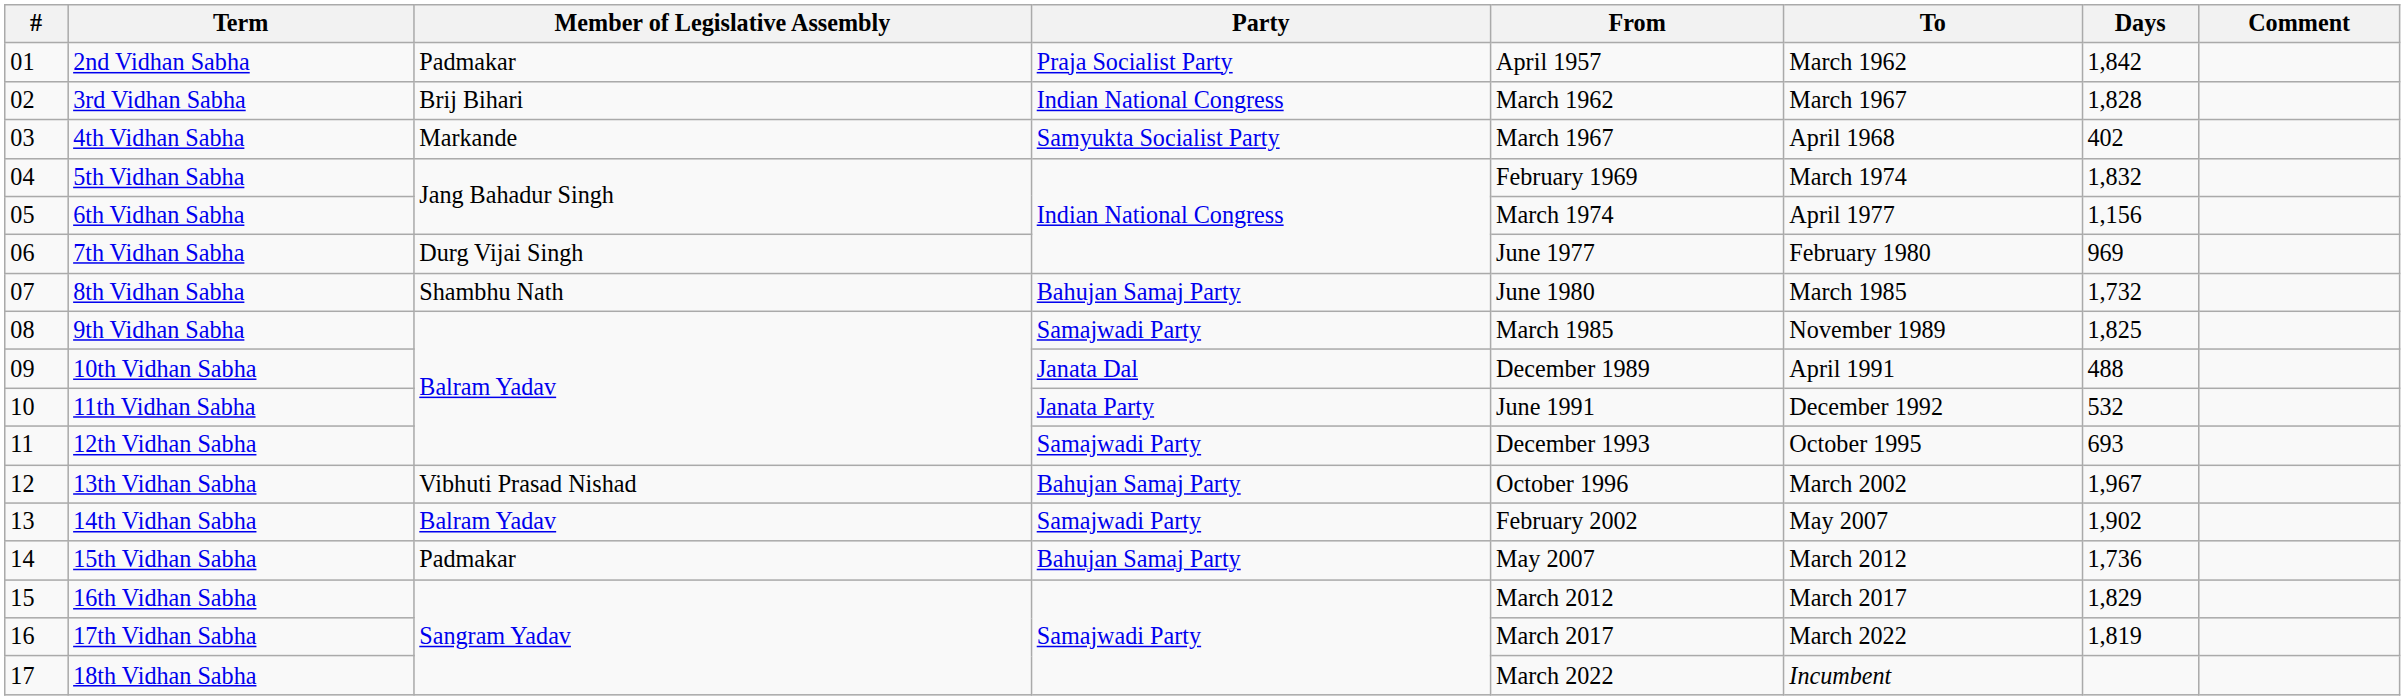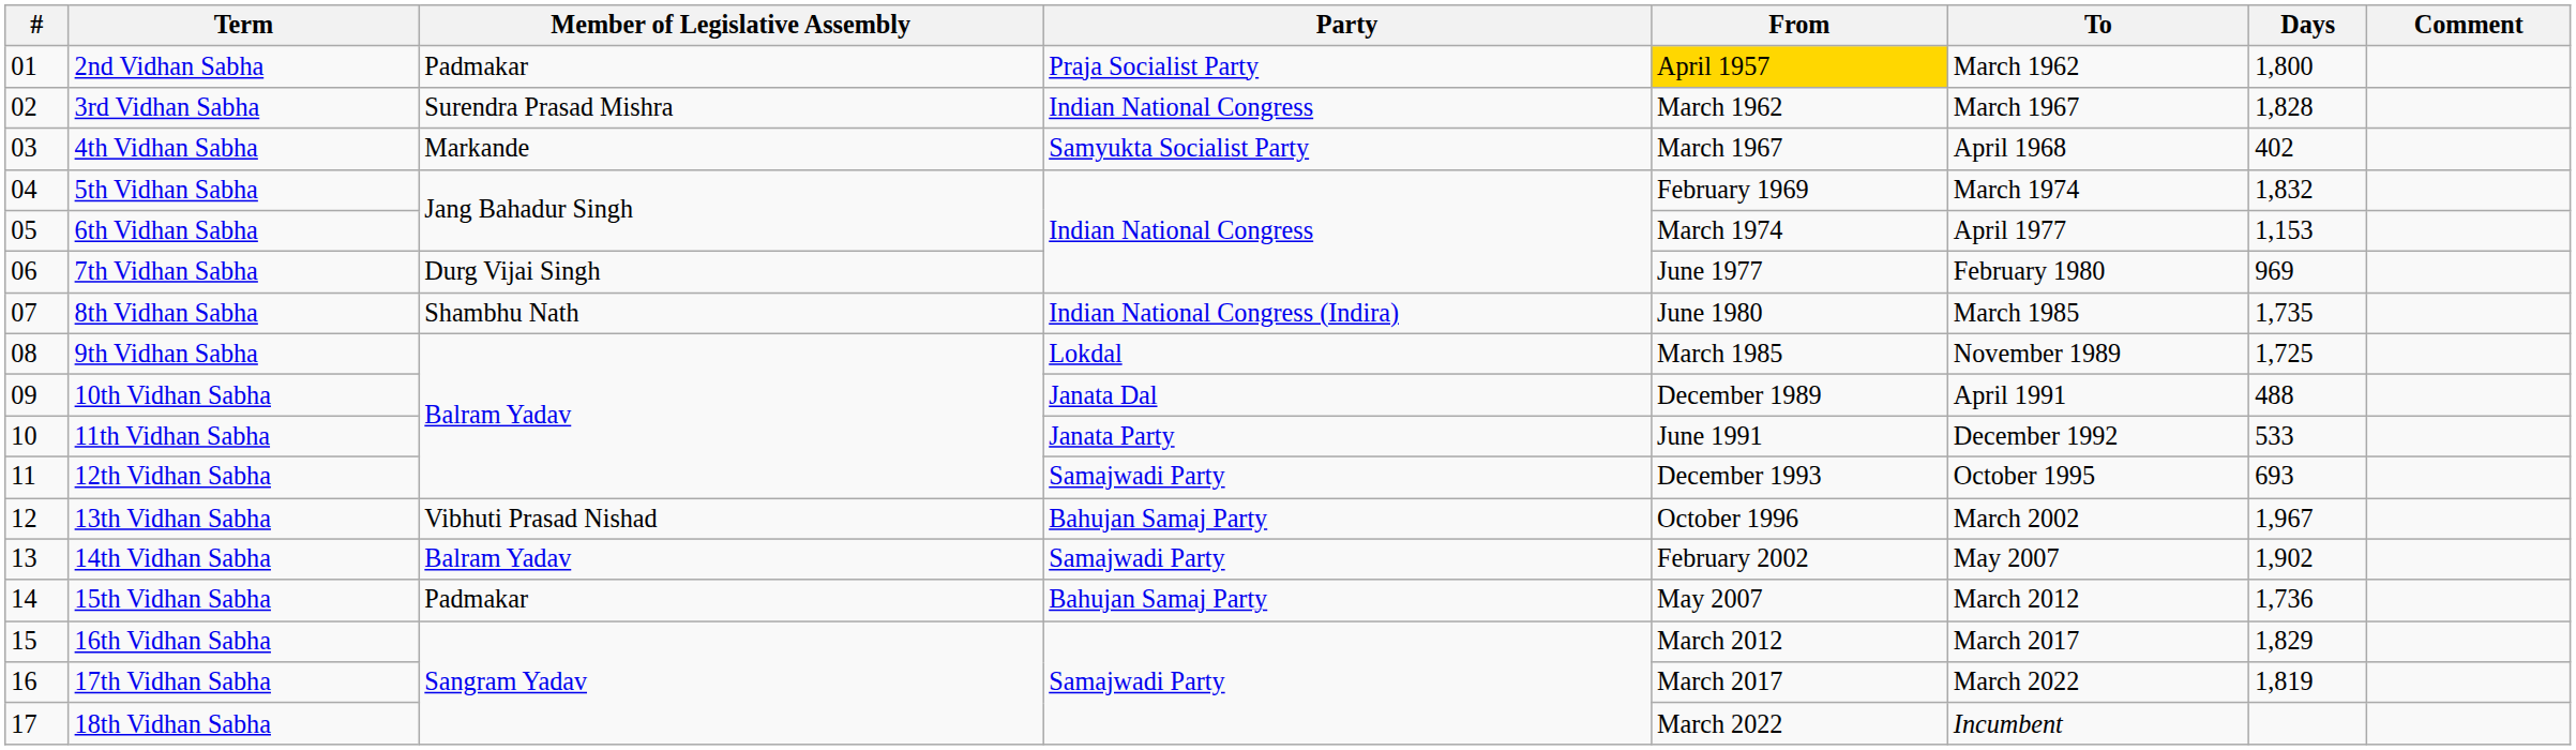2nd Vidhan Sabha | From: no background -> gold background
2nd Vidhan Sabha | Days: 1,842 -> 1,800
3rd Vidhan Sabha | Member of Legislative Assembly: Brij Bihari -> Surendra Prasad Mishra
6th Vidhan Sabha | Days: 1,156 -> 1,153
8th Vidhan Sabha | Party: Bahujan Samaj Party -> Indian National Congress (Indira)
8th Vidhan Sabha | Days: 1,732 -> 1,735
9th Vidhan Sabha | Party: Samajwadi Party -> Lokdal
9th Vidhan Sabha | Days: 1,825 -> 1,725
11th Vidhan Sabha | Days: 532 -> 533
